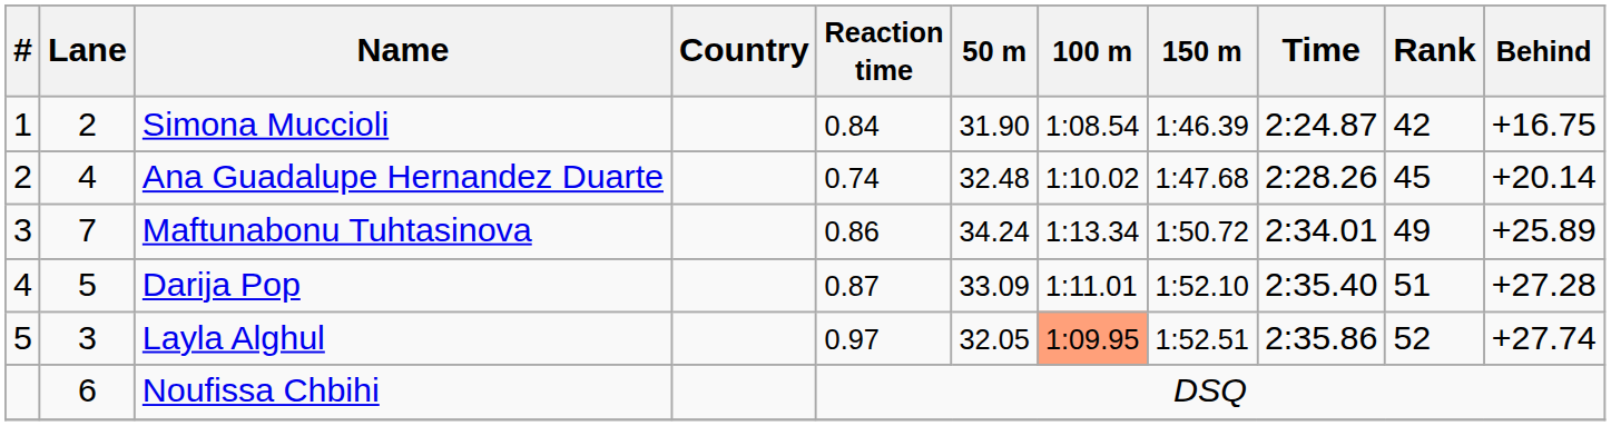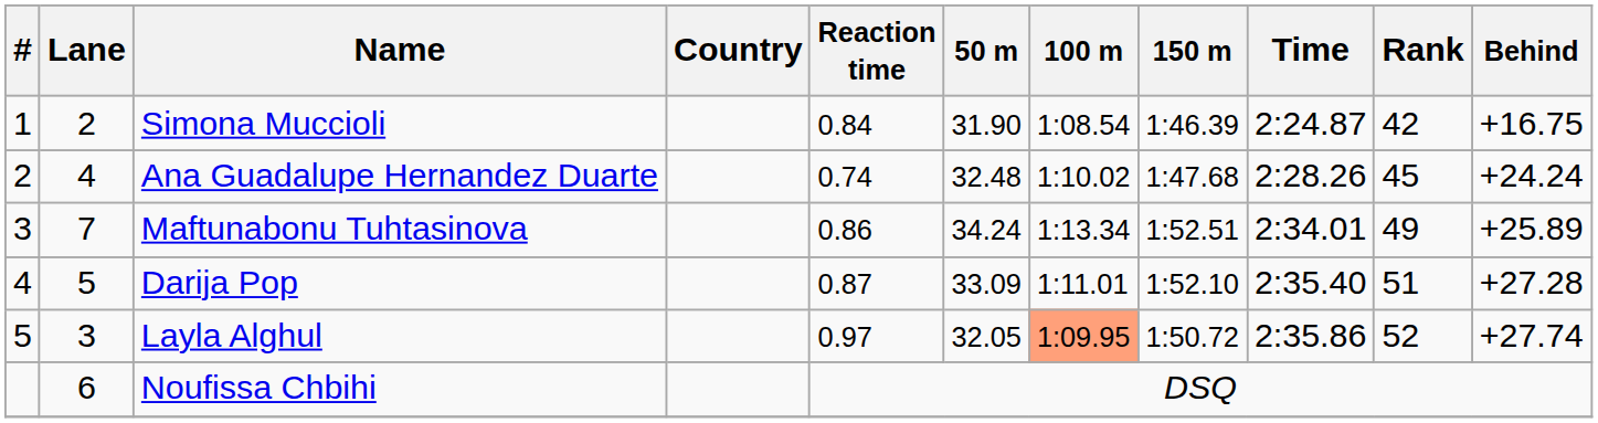Ana Guadalupe Hernandez Duarte | Behind: +20.14 -> +24.24
Maftunabonu Tuhtasinova | 150 m: 1:50.72 -> 1:52.51
Layla Alghul | 150 m: 1:52.51 -> 1:50.72
